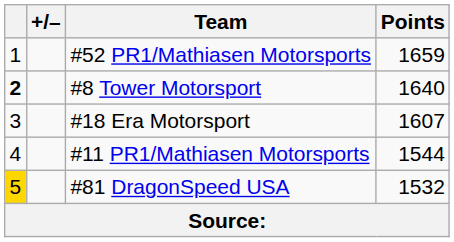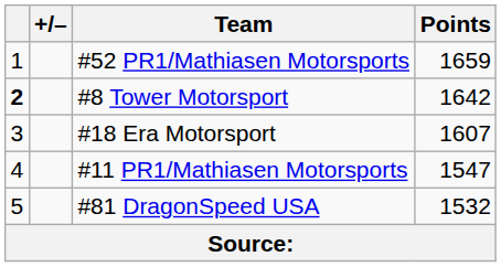#8 Tower Motorsport | Points: 1640 -> 1642
#11 PR1/Mathiasen Motorsports | Points: 1544 -> 1547
#81 DragonSpeed USA | column 1: gold background -> no background
